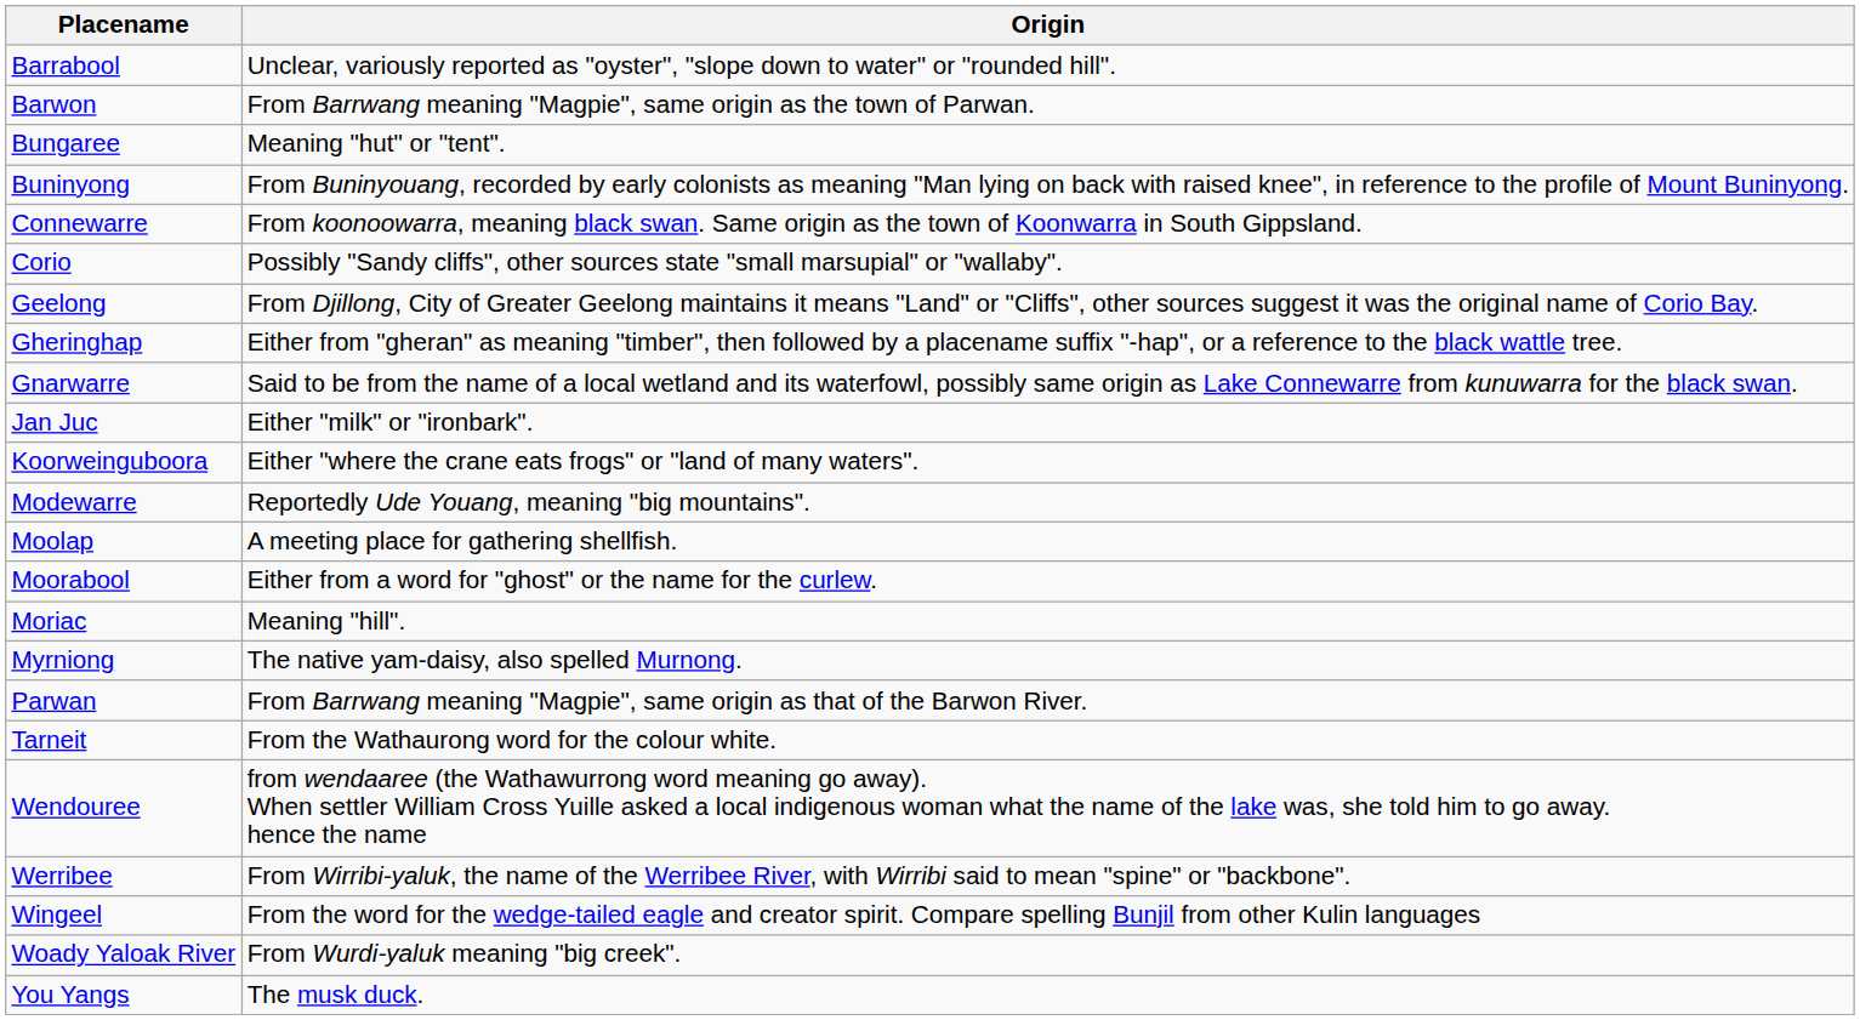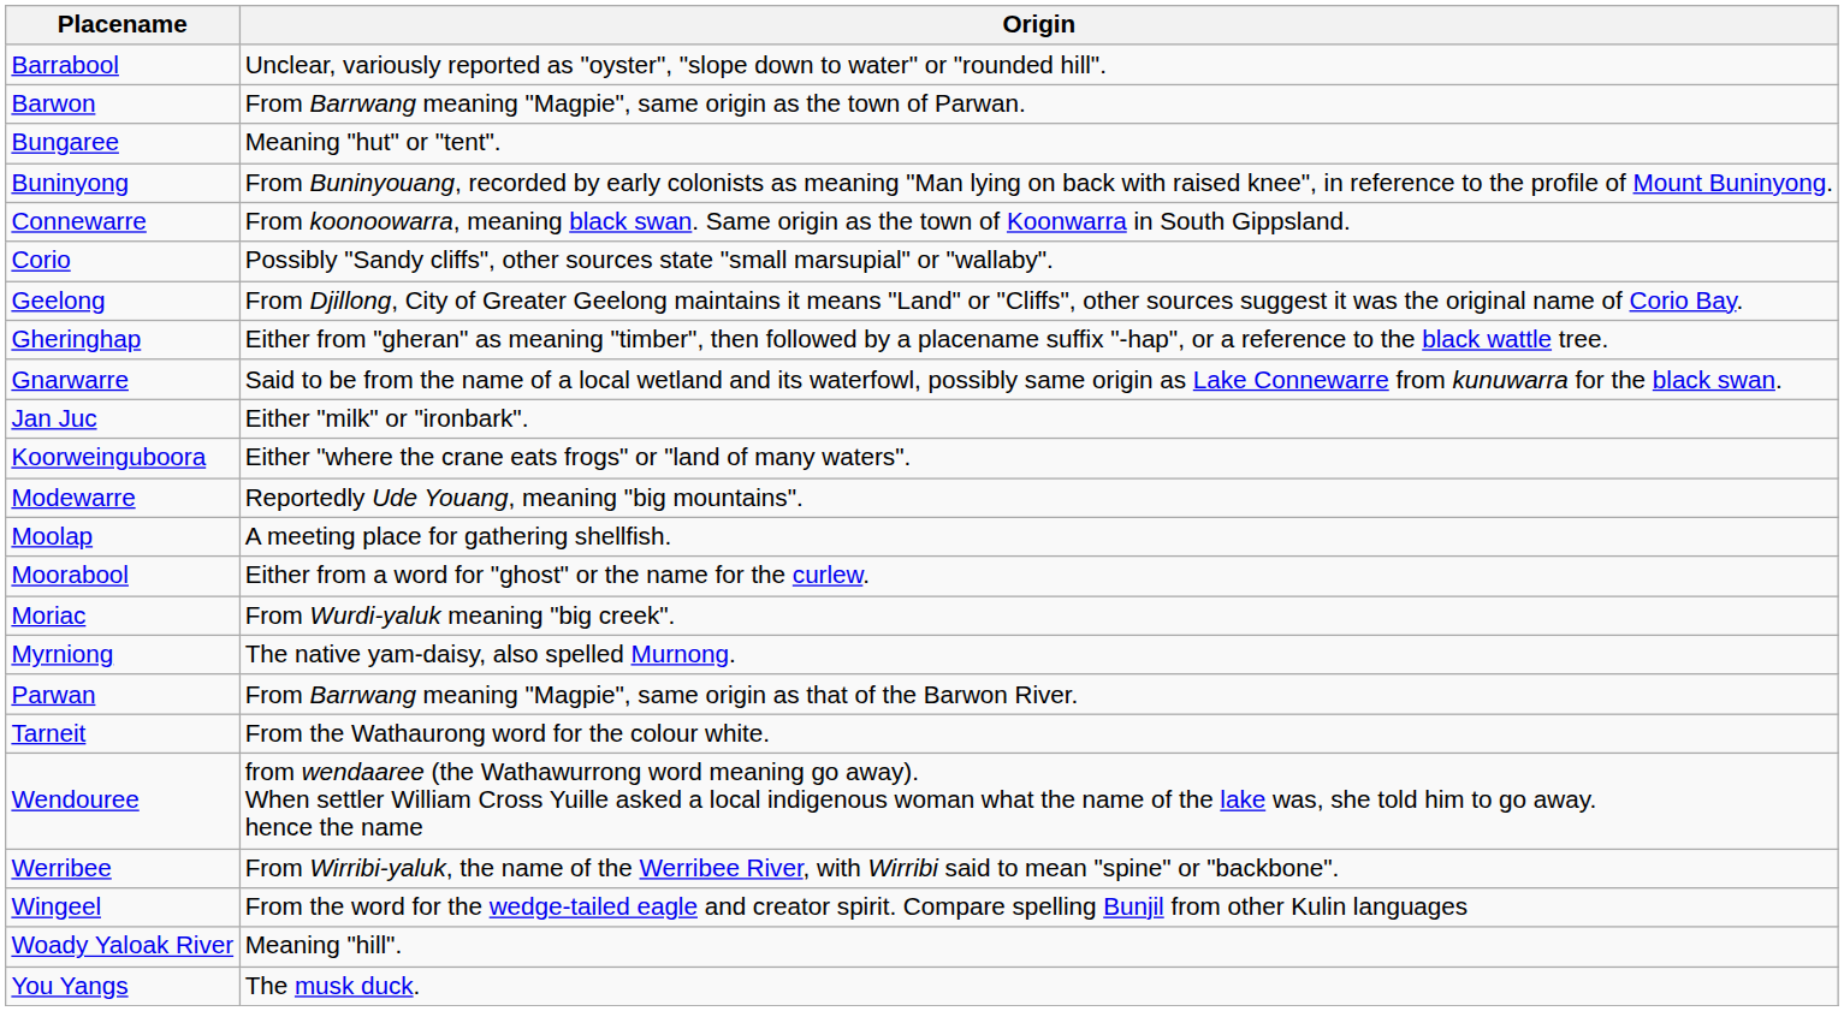Moriac | Origin: Meaning "hill". -> From Wurdi-yaluk meaning "big creek".
Woady Yaloak River | Origin: From Wurdi-yaluk meaning "big creek". -> Meaning "hill".
